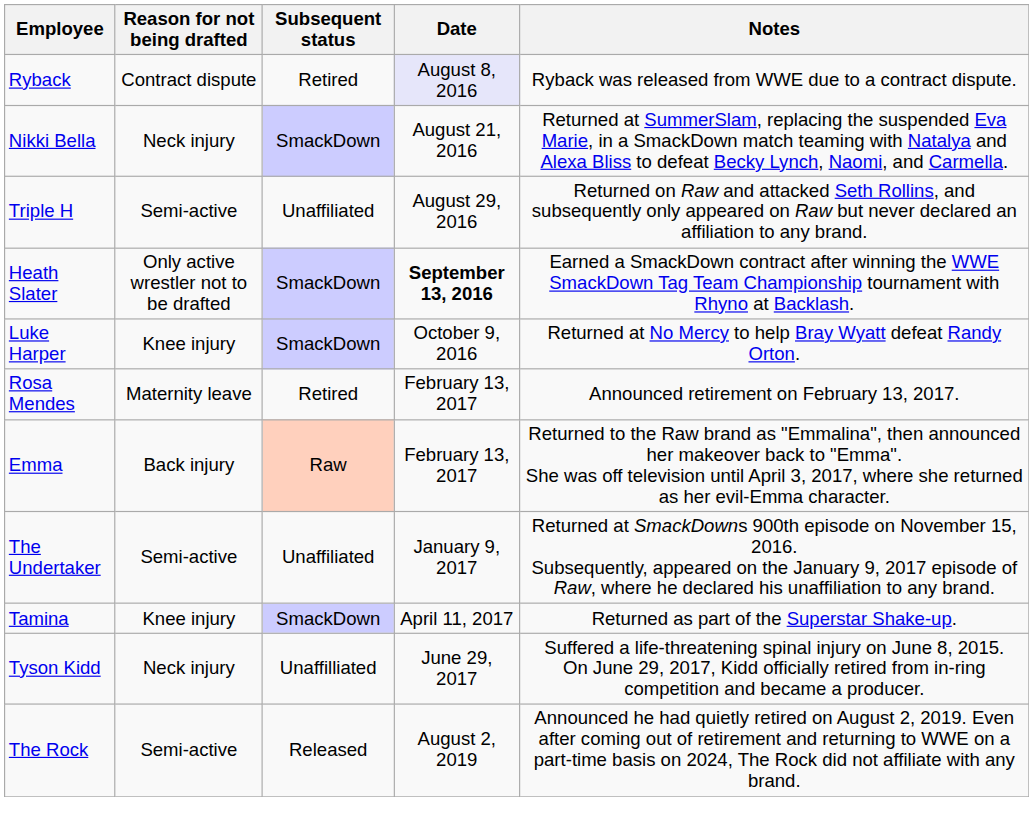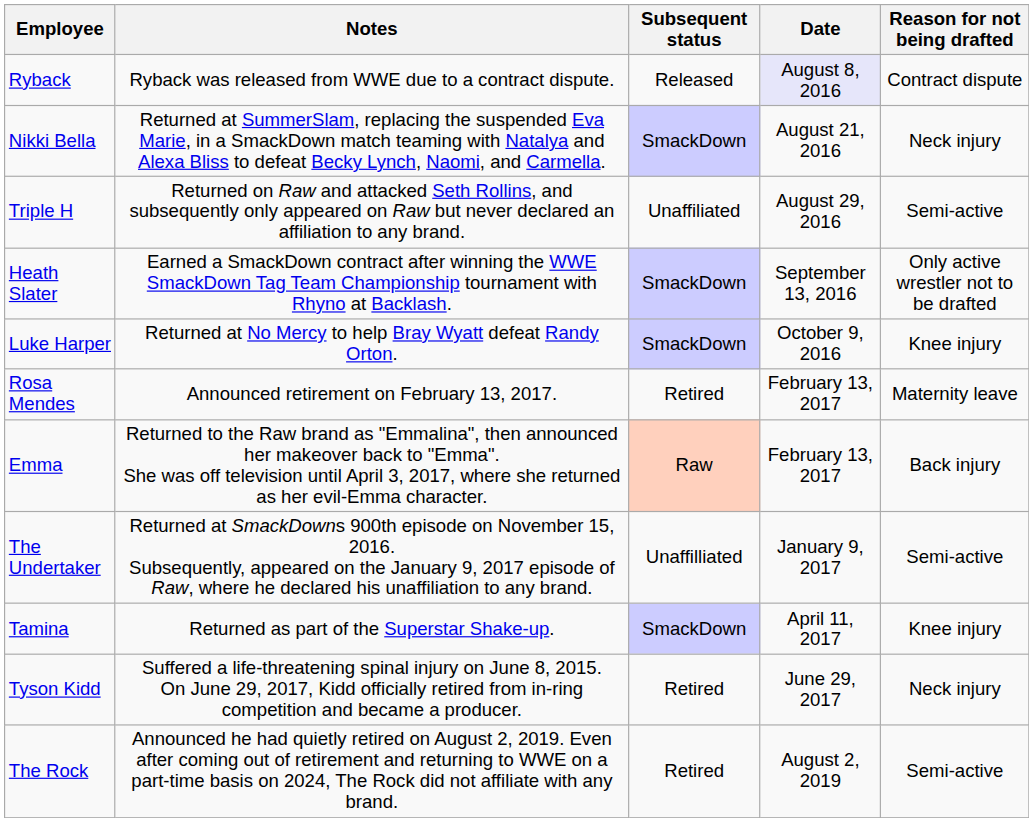columns swapped: Reason for not being drafted <-> Notes
Ryback | Subsequent status: Retired -> Released
Heath Slater | Date: bold -> normal
The Undertaker | Subsequent status: Unaffiliated -> Unaffilliated
Tyson Kidd | Subsequent status: Unaffilliated -> Retired
The Rock | Subsequent status: Released -> Retired
